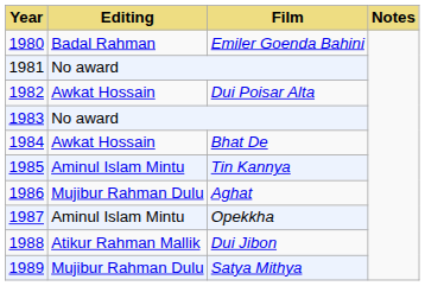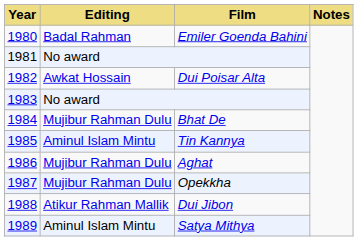Bhat De | Editing: Awkat Hossain -> Mujibur Rahman Dulu
Opekkha | Editing: Aminul Islam Mintu -> Mujibur Rahman Dulu
Satya Mithya | Editing: Mujibur Rahman Dulu -> Aminul Islam Mintu
